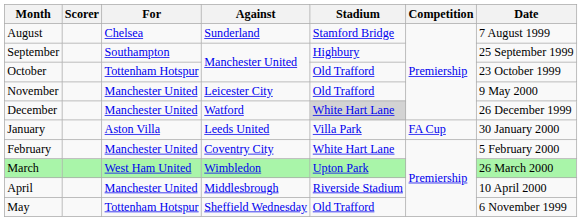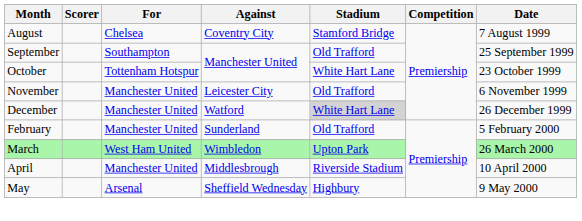August | Against: Sunderland -> Coventry City
September | Stadium: Highbury -> Old Trafford
October | Stadium: Old Trafford -> White Hart Lane
November | Date: 9 May 2000 -> 6 November 1999
- row: January | Aston Villa | Leeds United | Villa Park | FA Cup | 30 January 2000
February | Against: Coventry City -> Sunderland
February | Stadium: White Hart Lane -> Old Trafford
May | For: Tottenham Hotspur -> Arsenal
May | Stadium: Old Trafford -> Highbury
May | Date: 6 November 1999 -> 9 May 2000
